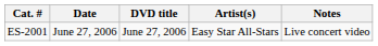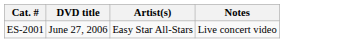- column: Date | June 27, 2006
